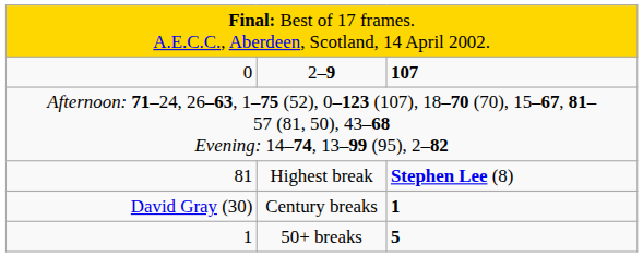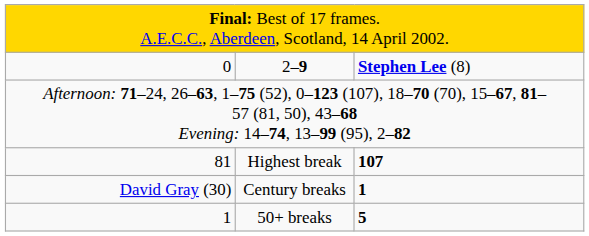2–9 | column 3: 107 -> Stephen Lee (8)
Highest break | column 3: Stephen Lee (8) -> 107
